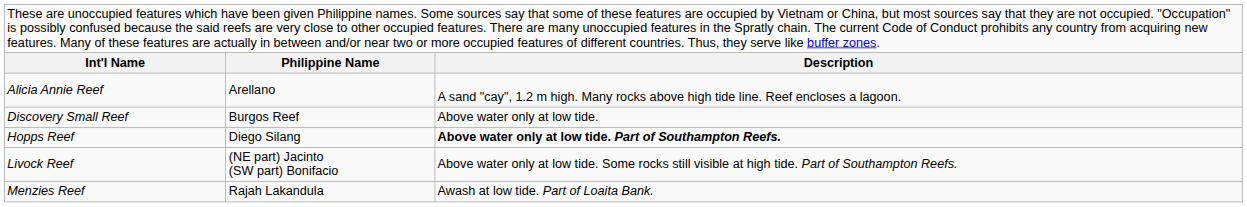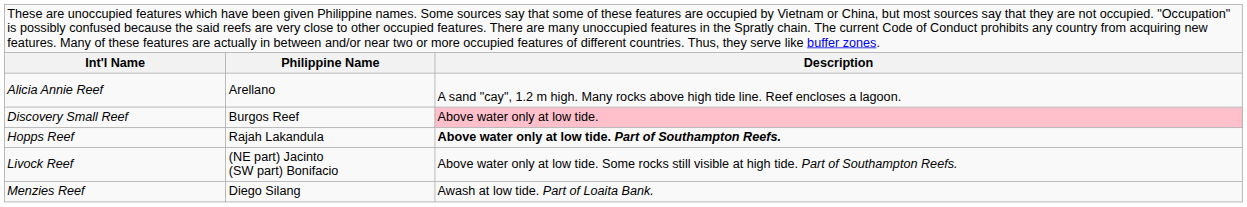Discovery Small Reef | column 3: no background -> pink background
Hopps Reef | column 2: Diego Silang -> Rajah Lakandula
Menzies Reef | column 2: Rajah Lakandula -> Diego Silang
